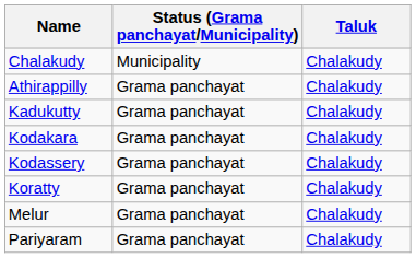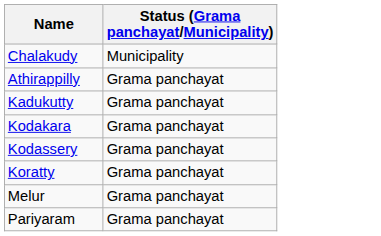- column: Taluk | Chalakudy | Chalakudy | Chalakudy | Chalakudy | Chalakudy | Chalakudy | Chalakudy | Chalakudy
